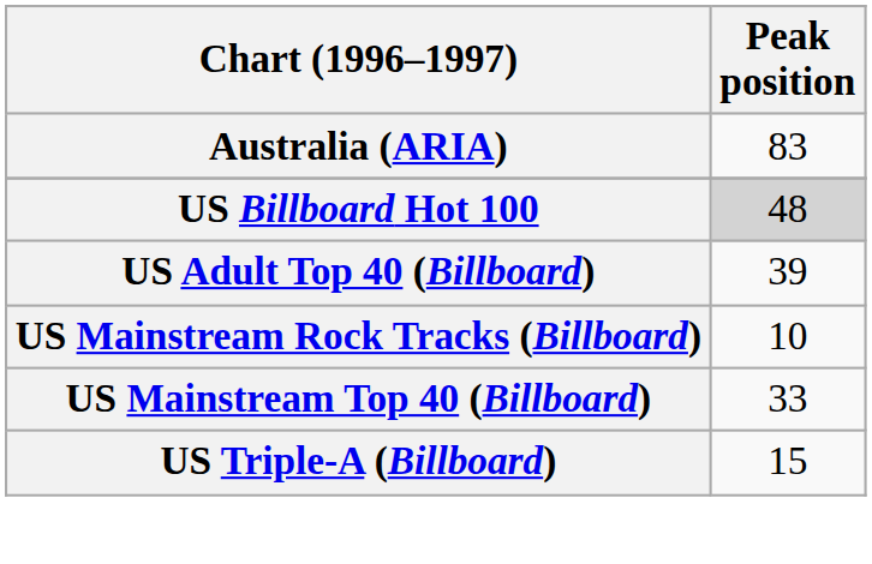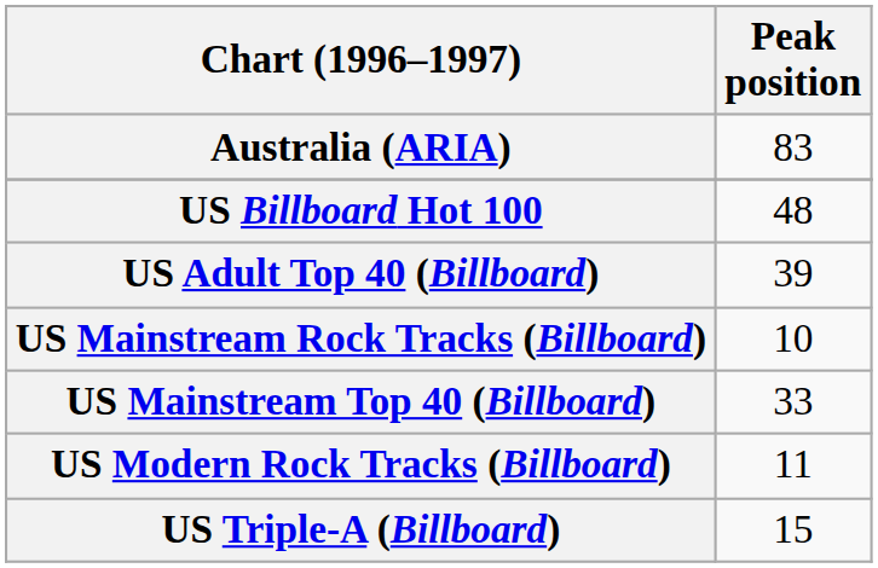US Billboard Hot 100 | Peak position: lightgrey background -> no background
+ row: US Modern Rock Tracks (Billboard) | 11
